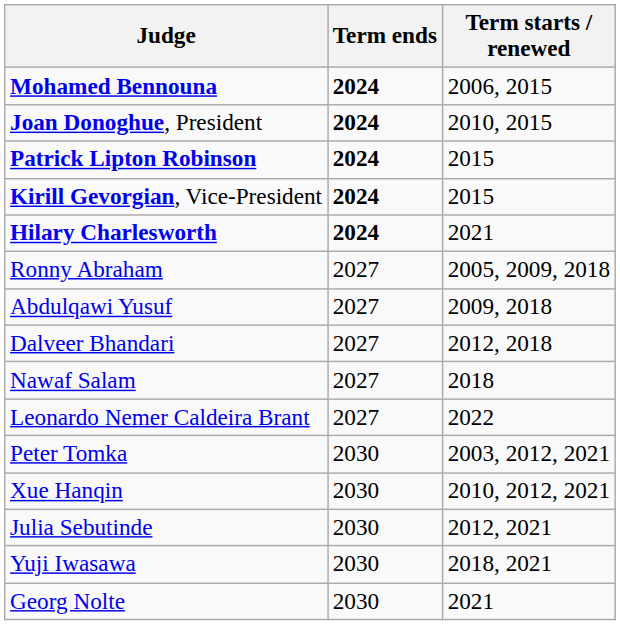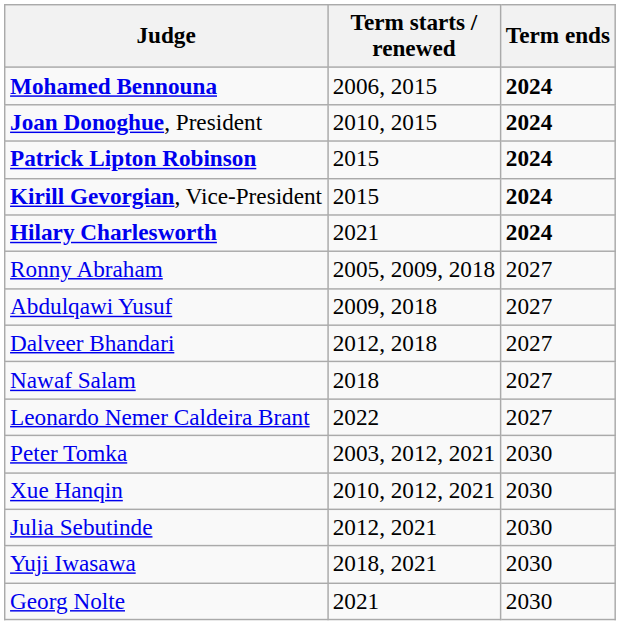columns swapped: Term starts / renewed <-> Term ends
